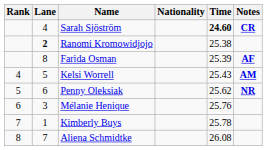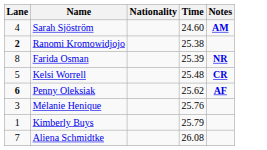- column: Rank | 4 | 5 | 6 | 7 | 8
Sarah Sjöström | Time: bold -> normal
Sarah Sjöström | Notes: CR -> AM
Farida Osman | Notes: AF -> NR
Kelsi Worrell | Time: 25.43 -> 25.48
Kelsi Worrell | Notes: AM -> CR
Penny Oleksiak | Lane: normal -> bold
Penny Oleksiak | Notes: NR -> AF
Kimberly Buys | Time: 25.78 -> 25.79
